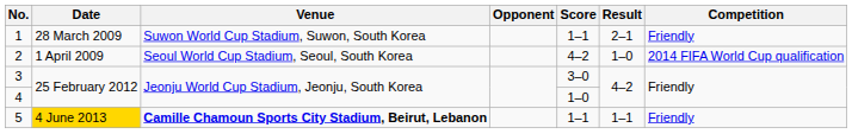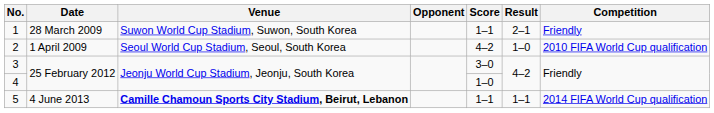2 | Competition: 2014 FIFA World Cup qualification -> 2010 FIFA World Cup qualification
5 | Date: gold background -> no background
5 | Competition: Friendly -> 2014 FIFA World Cup qualification
